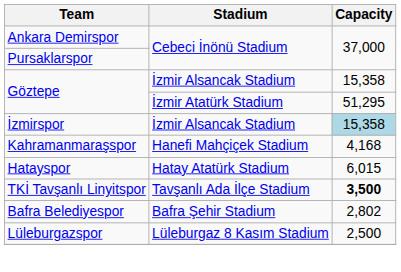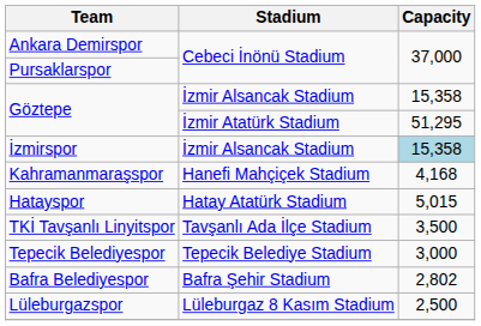Hatayspor | Capacity: 6,015 -> 5,015
TKİ Tavşanlı Linyitspor | Capacity: bold -> normal
+ row: Tepecik Belediyespor | Tepecik Belediye Stadium | 3,000
